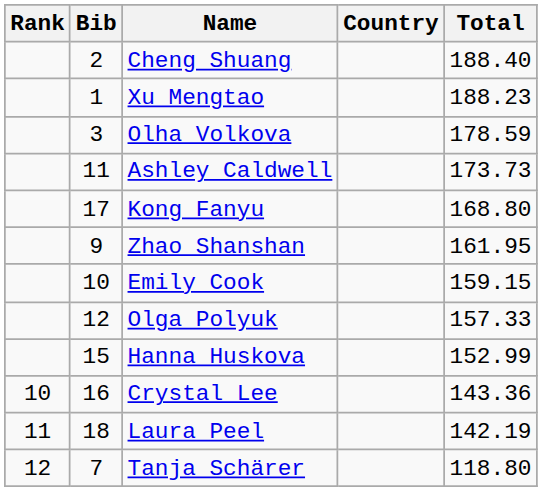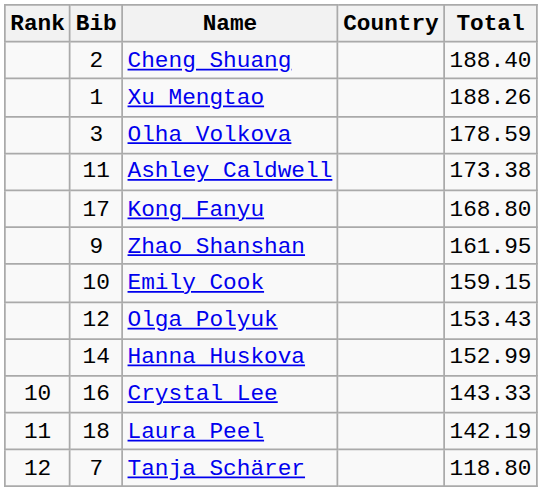Xu Mengtao | Total: 188.23 -> 188.26
Ashley Caldwell | Total: 173.73 -> 173.38
Olga Polyuk | Total: 157.33 -> 153.43
Hanna Huskova | Bib: 15 -> 14
Crystal Lee | Total: 143.36 -> 143.33
